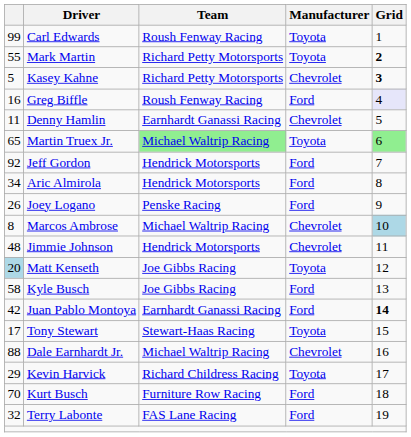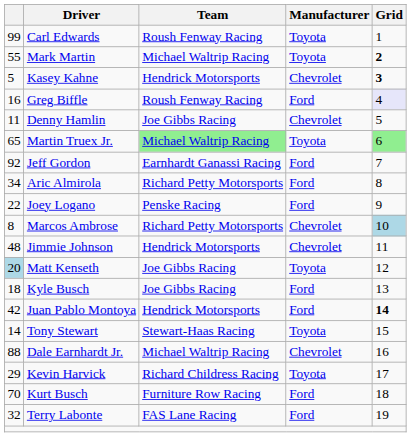Mark Martin | Team: Richard Petty Motorsports -> Michael Waltrip Racing
Kasey Kahne | Team: Richard Petty Motorsports -> Hendrick Motorsports
Denny Hamlin | Team: Earnhardt Ganassi Racing -> Joe Gibbs Racing
Jeff Gordon | Team: Hendrick Motorsports -> Earnhardt Ganassi Racing
Aric Almirola | Team: Hendrick Motorsports -> Richard Petty Motorsports
Joey Logano | column 1: 26 -> 22
Marcos Ambrose | Team: Michael Waltrip Racing -> Richard Petty Motorsports
Kyle Busch | column 1: 58 -> 18
Juan Pablo Montoya | Team: Earnhardt Ganassi Racing -> Hendrick Motorsports
Tony Stewart | column 1: 17 -> 14
